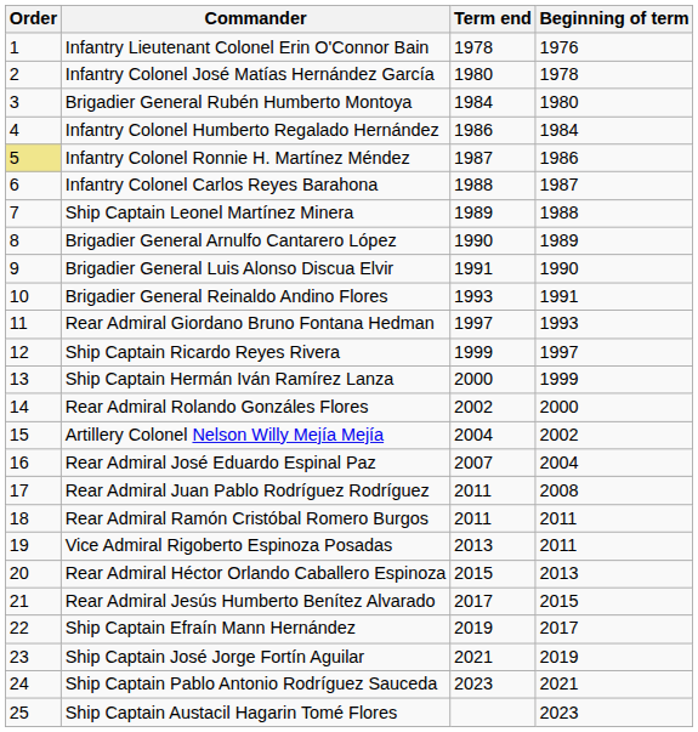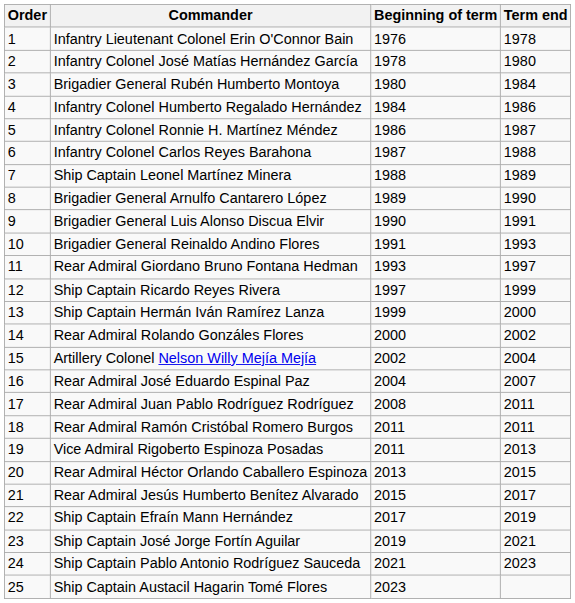columns swapped: Beginning of term <-> Term end
Infantry Colonel Ronnie H. Martínez Méndez | Order: khaki background -> no background
